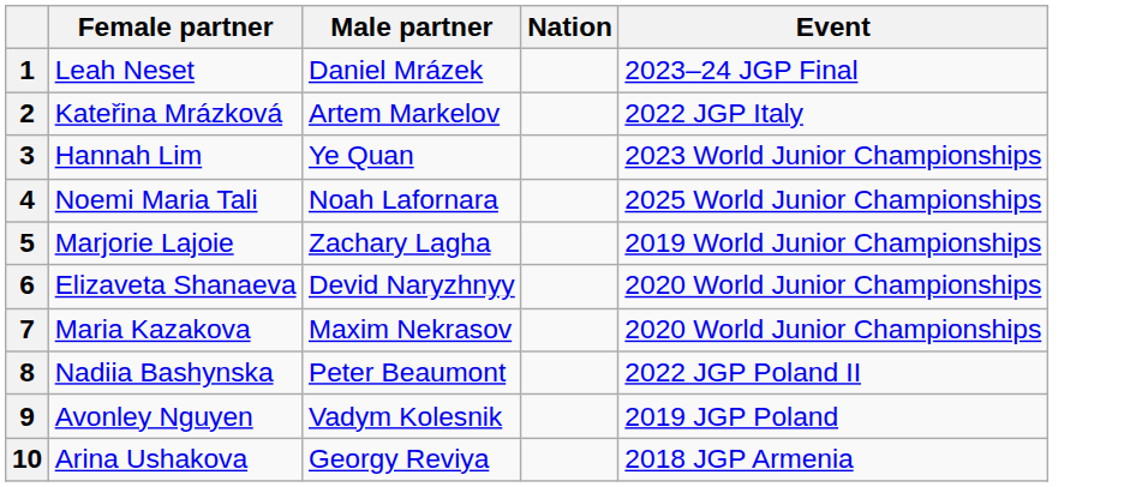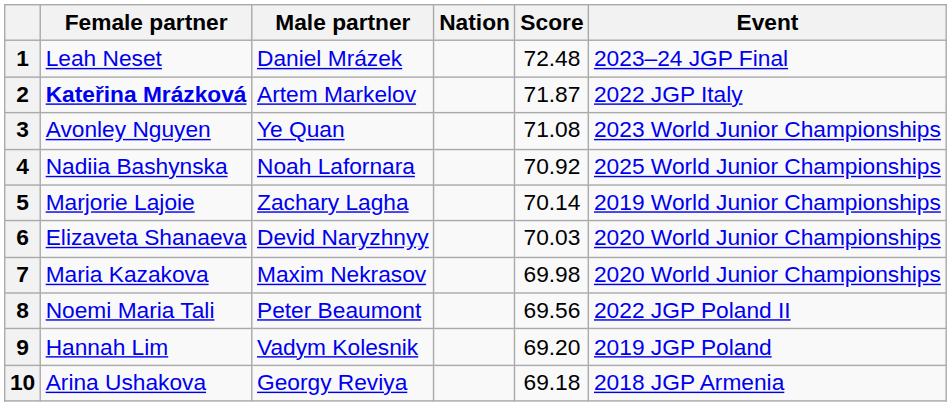+ column: Score | 72.48 | 71.87 | 71.08 | 70.92 | 70.14 | 70.03 | 69.98 | 69.56 | 69.20 | 69.18
2 | Female partner: normal -> bold
3 | Female partner: Hannah Lim -> Avonley Nguyen
4 | Female partner: Noemi Maria Tali -> Nadiia Bashynska
8 | Female partner: Nadiia Bashynska -> Noemi Maria Tali
9 | Female partner: Avonley Nguyen -> Hannah Lim
